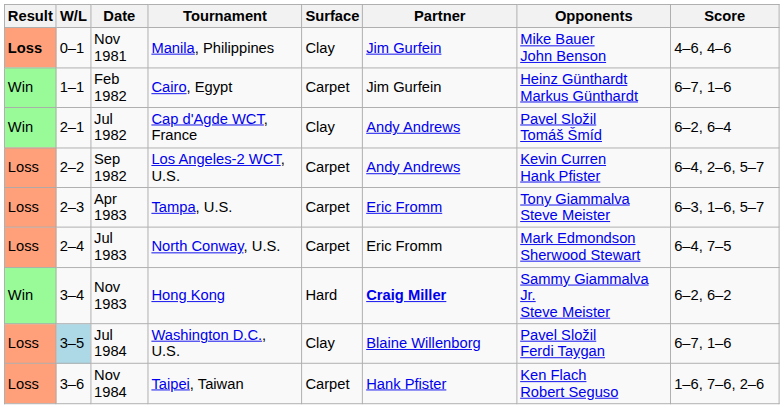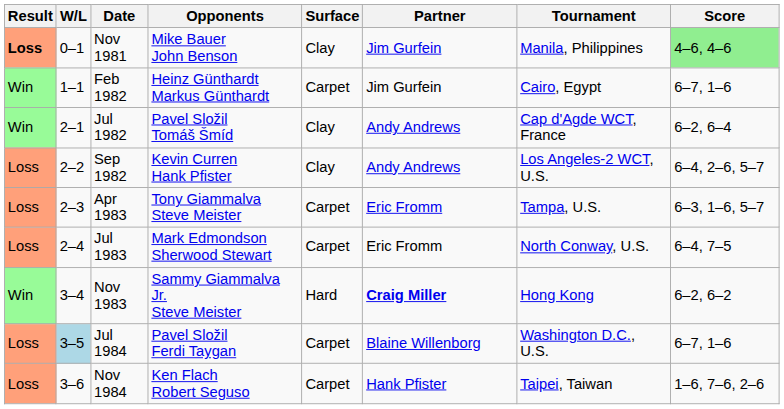columns swapped: Tournament <-> Opponents
Nov 1981 | Score: no background -> lightgreen background
Sep 1982 | Surface: Carpet -> Clay
Jul 1984 | Surface: Clay -> Carpet
